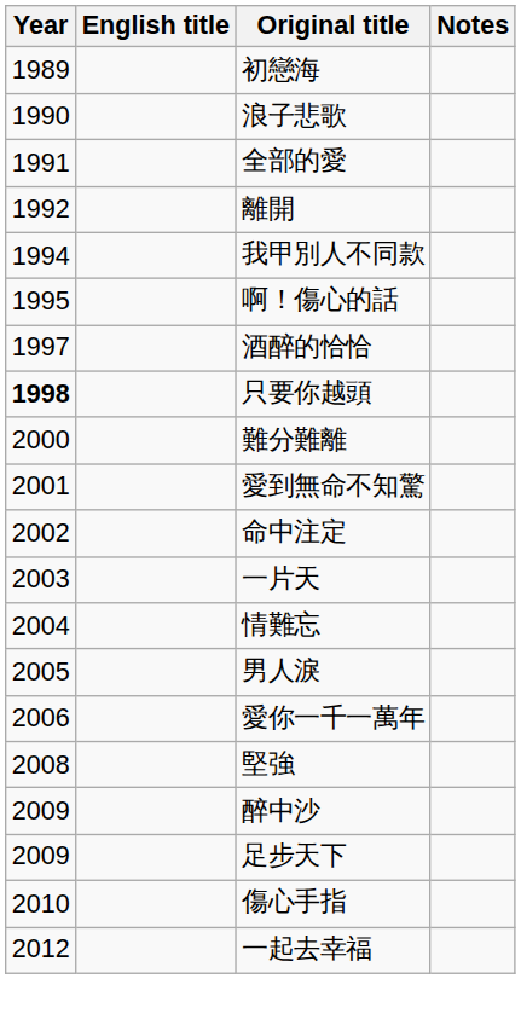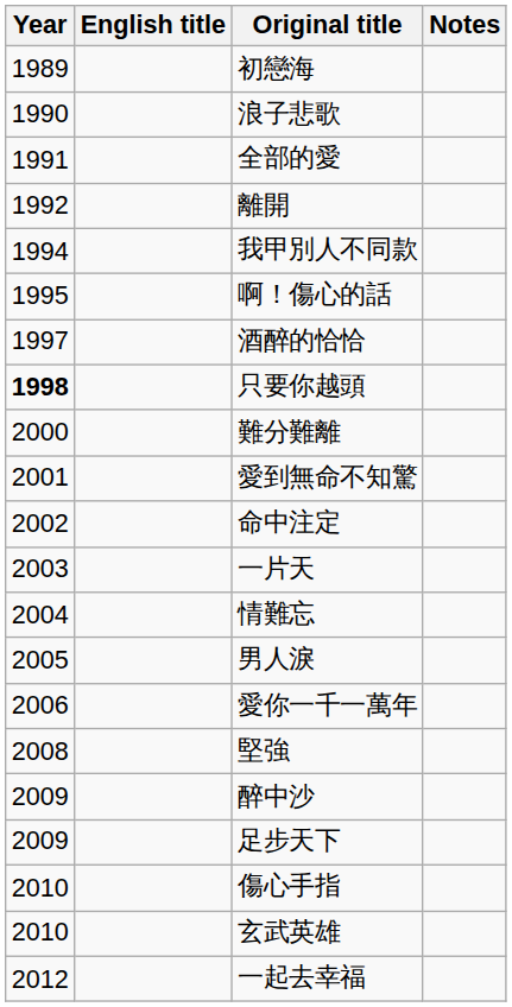+ row: 2010 | 玄武英雄
